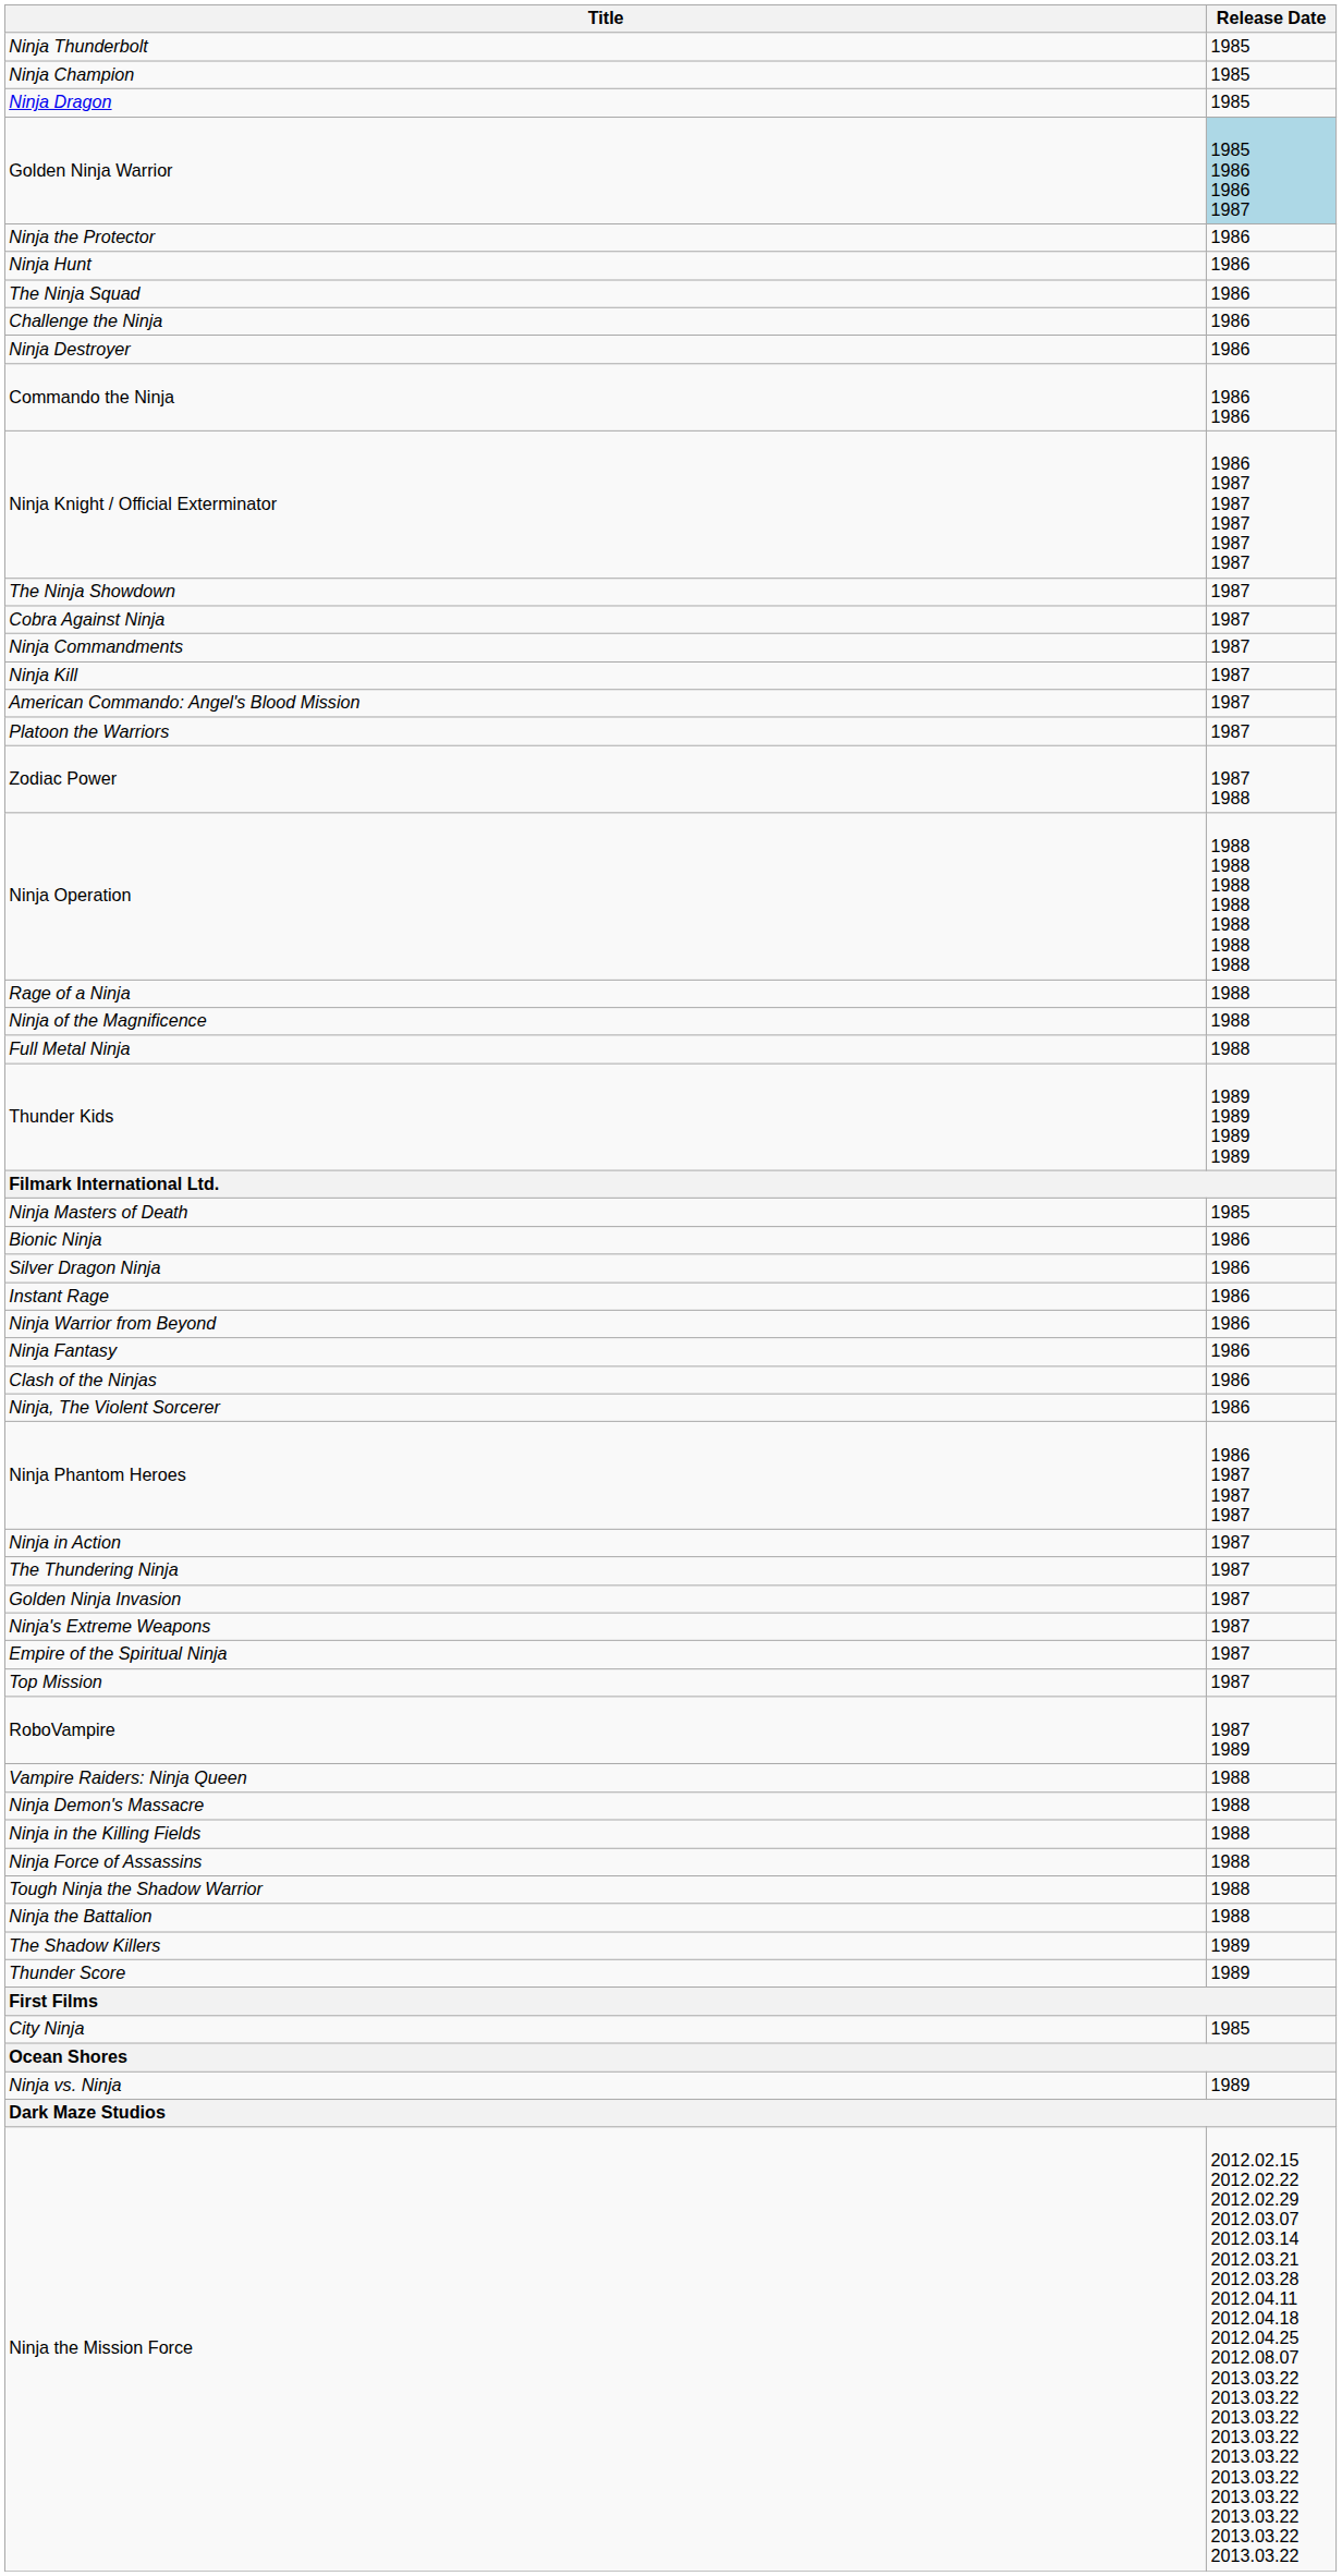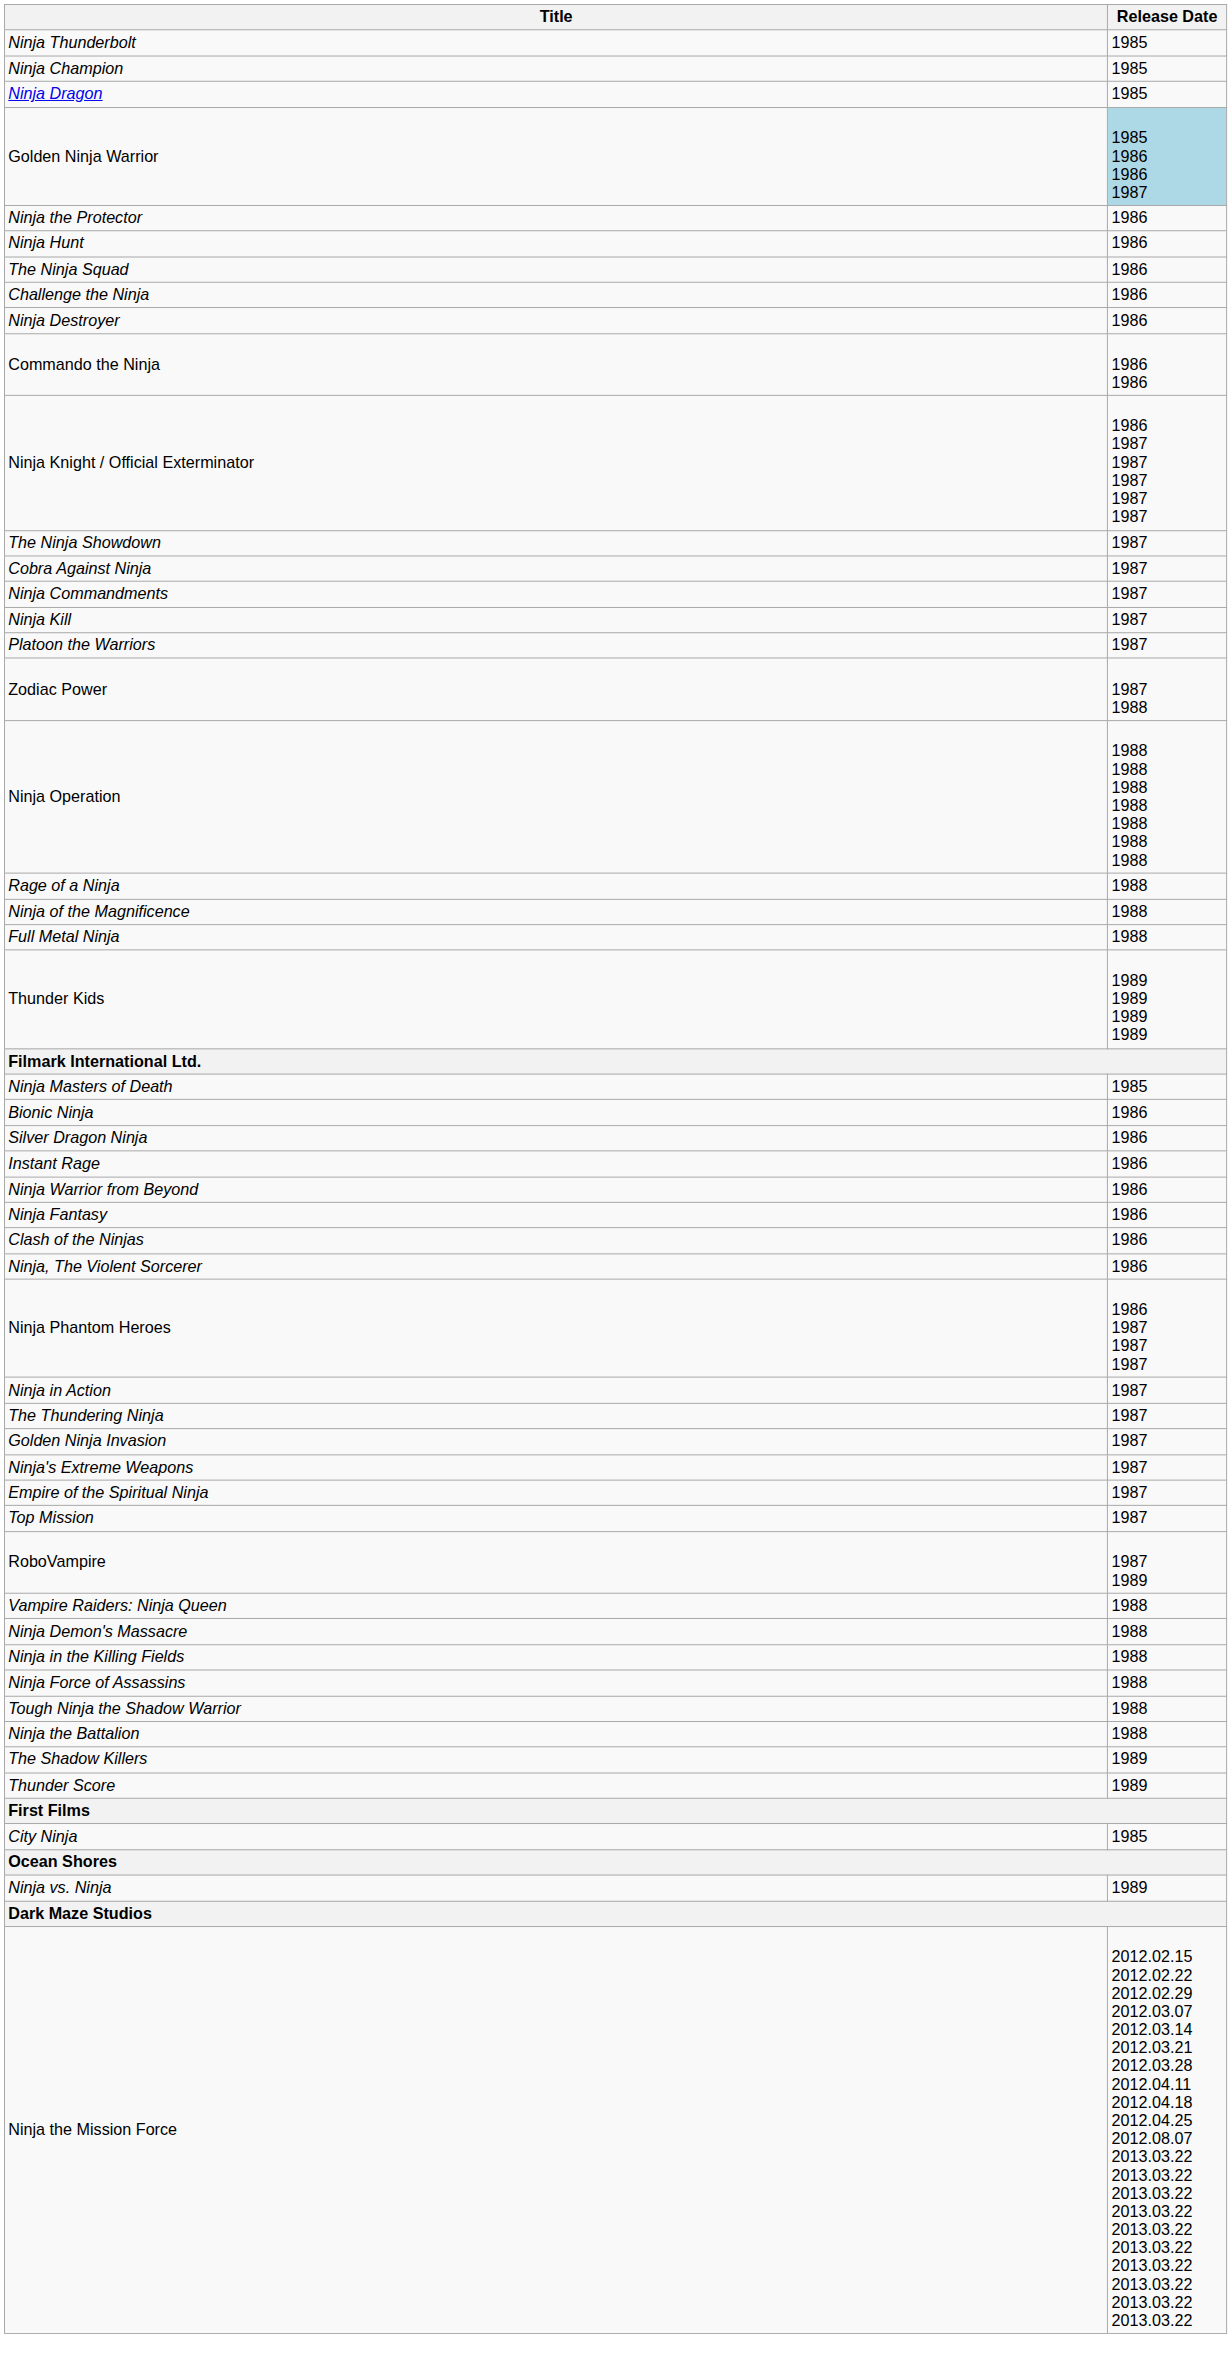- row: American Commando: Angel's Blood Mission | 1987
